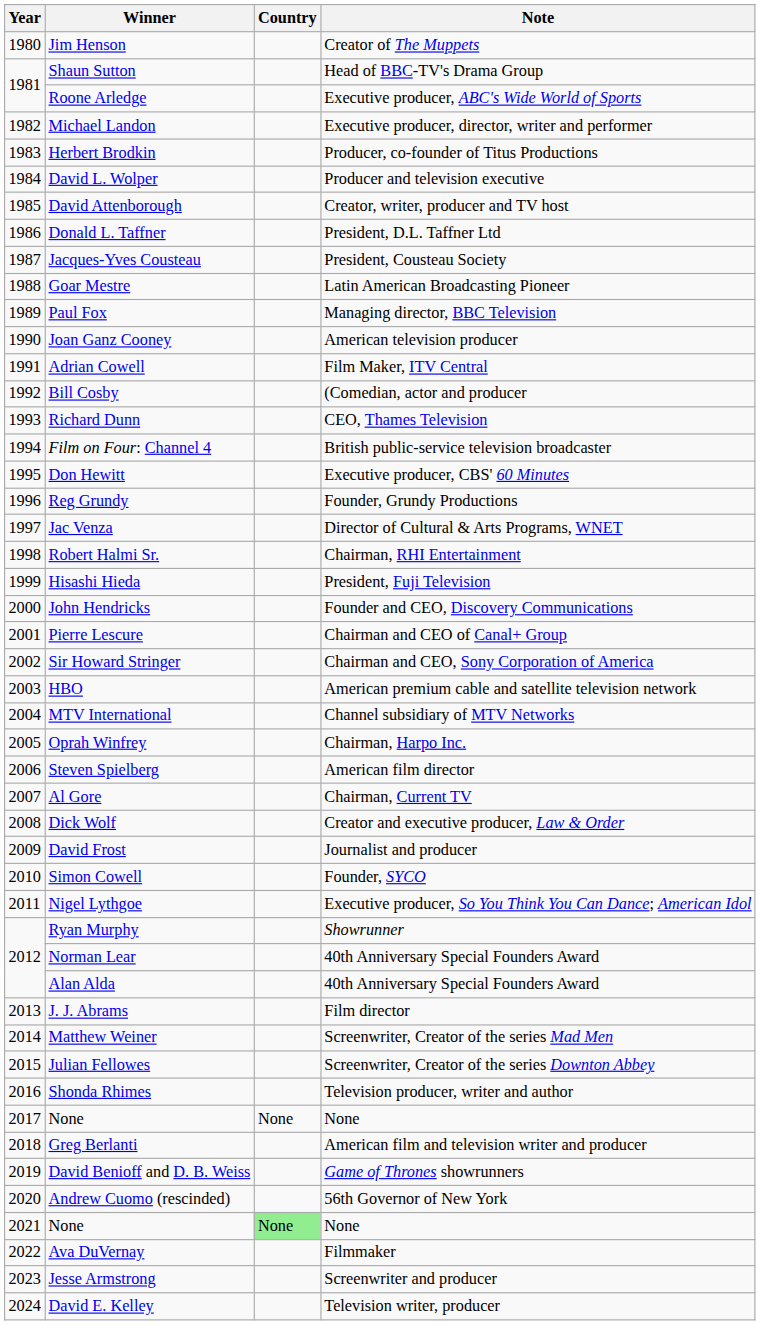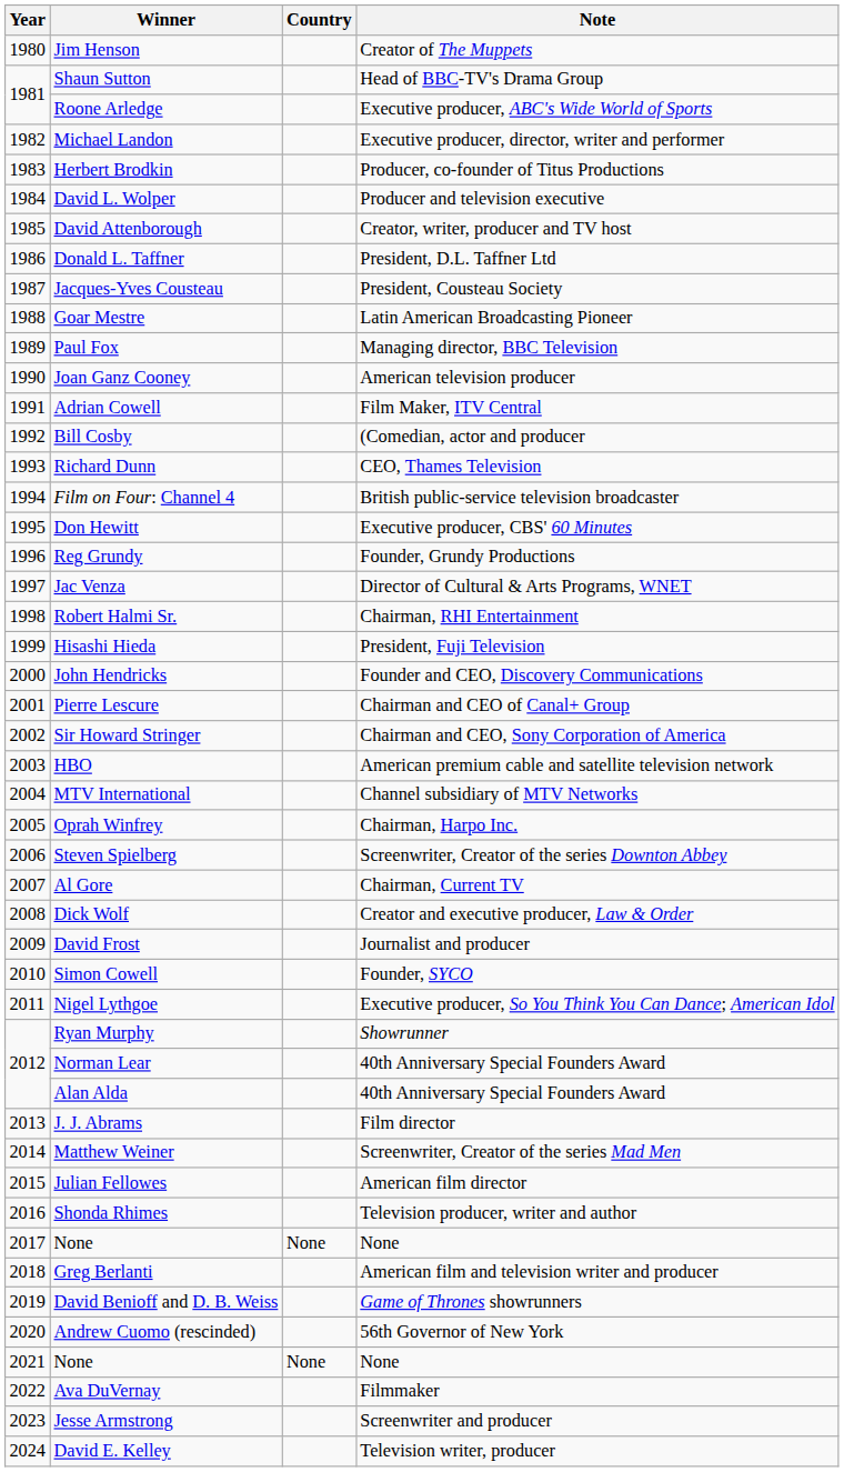Steven Spielberg | Note: American film director -> Screenwriter, Creator of the series Downton Abbey
Julian Fellowes | Note: Screenwriter, Creator of the series Downton Abbey -> American film director
2021 / None | Country: lightgreen background -> no background
